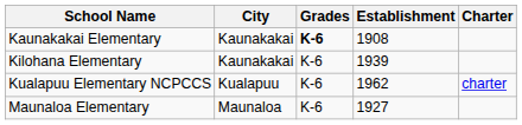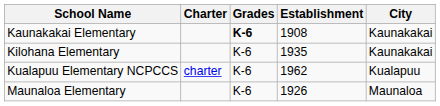columns swapped: City <-> Charter
Kilohana Elementary | Establishment: 1939 -> 1935
Maunaloa Elementary | Establishment: 1927 -> 1926
